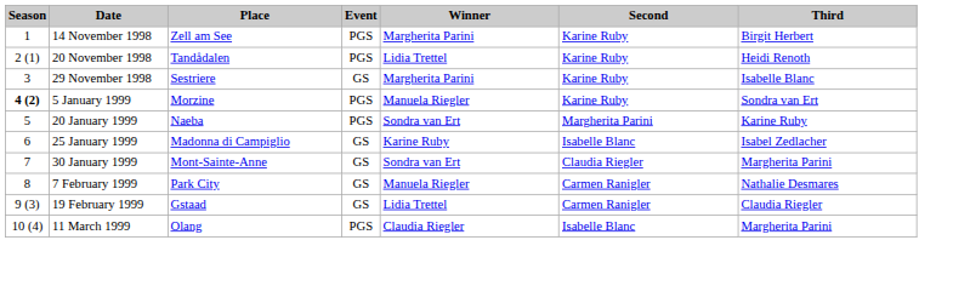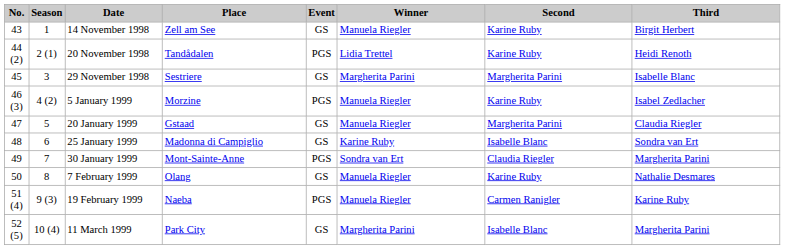+ column: No. | 43 | 44 (2) | 45 | 46 (3) | 47 | 48 | 49 | 50 | 51 (4) | 52 (5)
14 November 1998 | Event: PGS -> GS
14 November 1998 | Winner: Margherita Parini -> Manuela Riegler
29 November 1998 | Second: Karine Ruby -> Margherita Parini
5 January 1999 | Season: bold -> normal
5 January 1999 | Third: Sondra van Ert -> Isabel Zedlacher
20 January 1999 | Place: Naeba -> Gstaad
20 January 1999 | Event: PGS -> GS
20 January 1999 | Winner: Sondra van Ert -> Manuela Riegler
20 January 1999 | Third: Karine Ruby -> Claudia Riegler
25 January 1999 | Third: Isabel Zedlacher -> Sondra van Ert
30 January 1999 | Event: GS -> PGS
7 February 1999 | Place: Park City -> Olang
7 February 1999 | Second: Carmen Ranigler -> Karine Ruby
19 February 1999 | Place: Gstaad -> Naeba
19 February 1999 | Event: GS -> PGS
19 February 1999 | Winner: Lidia Trettel -> Manuela Riegler
19 February 1999 | Third: Claudia Riegler -> Karine Ruby
11 March 1999 | Place: Olang -> Park City
11 March 1999 | Event: PGS -> GS
11 March 1999 | Winner: Claudia Riegler -> Margherita Parini
